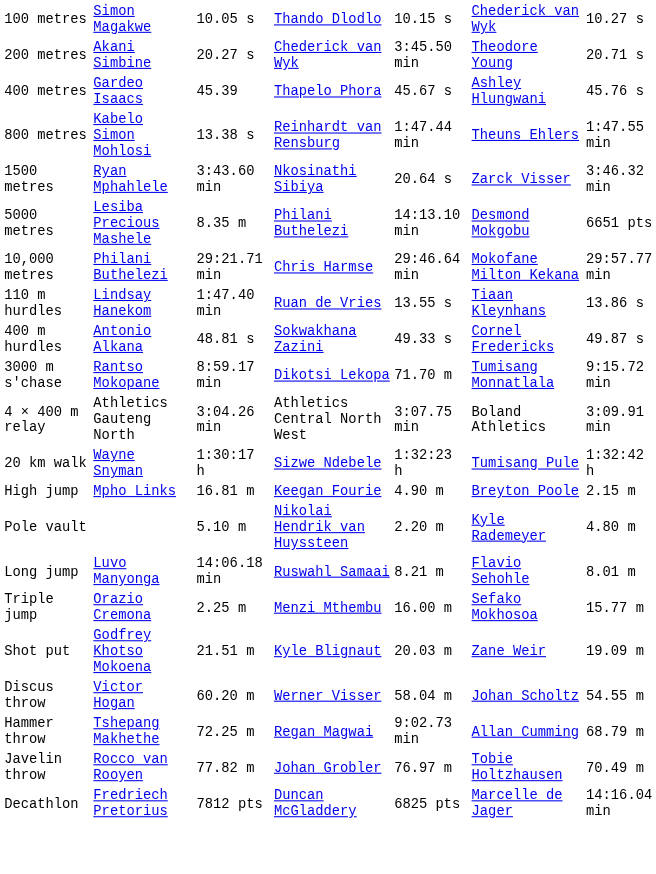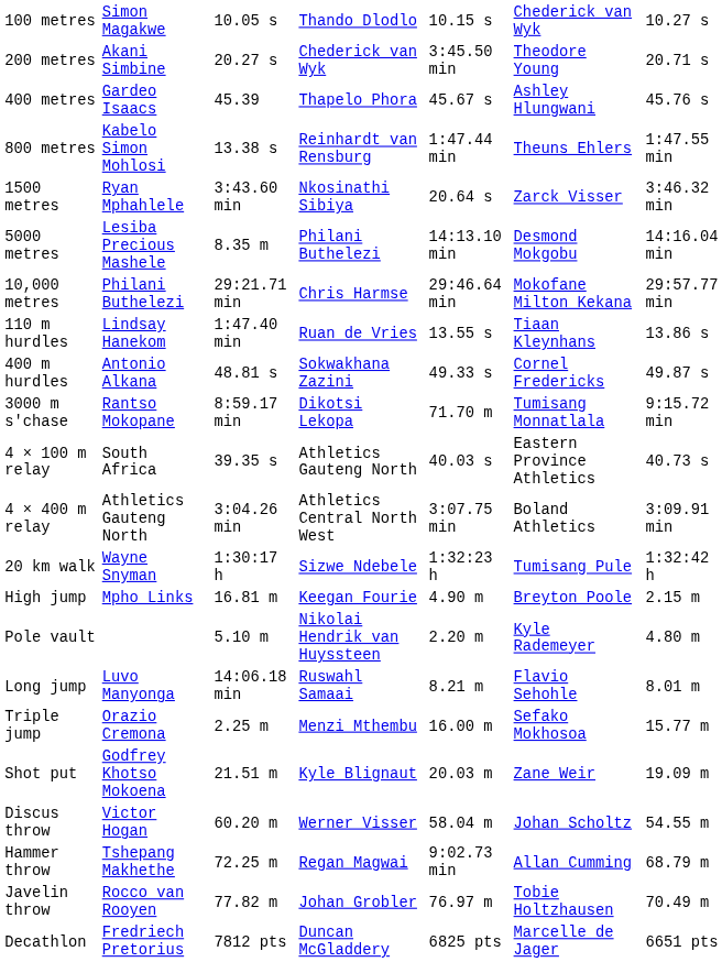5000 metres | column 7: 6651 pts -> 14:16.04 min
+ row: 4 × 100 m relay | South Africa | 39.35 s | Athletics Gauteng North | 40.03 s | Eastern Province Athletics | 40.73 s
Decathlon | column 7: 14:16.04 min -> 6651 pts
